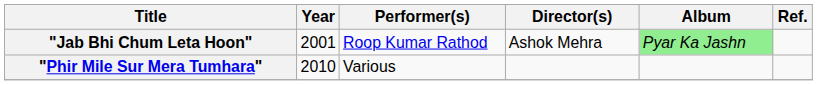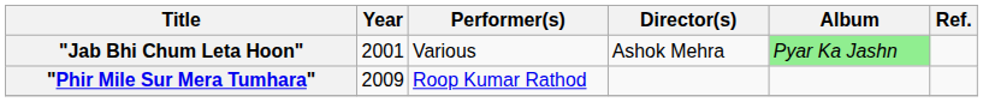"Jab Bhi Chum Leta Hoon" | Performer(s): Roop Kumar Rathod -> Various
"Phir Mile Sur Mera Tumhara" | Year: 2010 -> 2009
"Phir Mile Sur Mera Tumhara" | Performer(s): Various -> Roop Kumar Rathod
